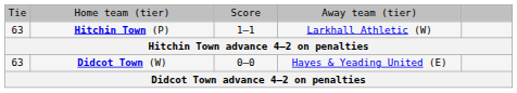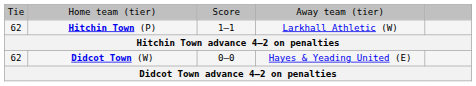Hitchin Town (P) | column 1: 63 -> 62
Didcot Town (W) | column 1: 63 -> 62
